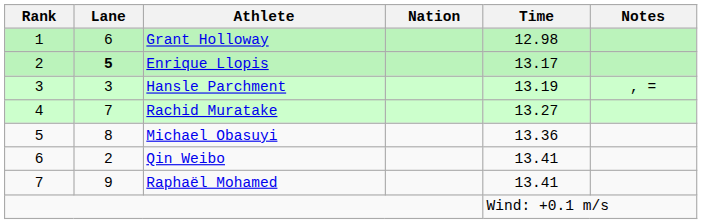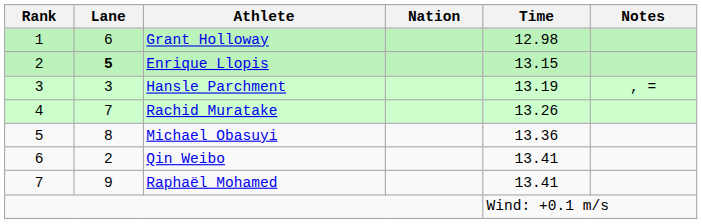Enrique Llopis | Time: 13.17 -> 13.15
Rachid Muratake | Time: 13.27 -> 13.26
